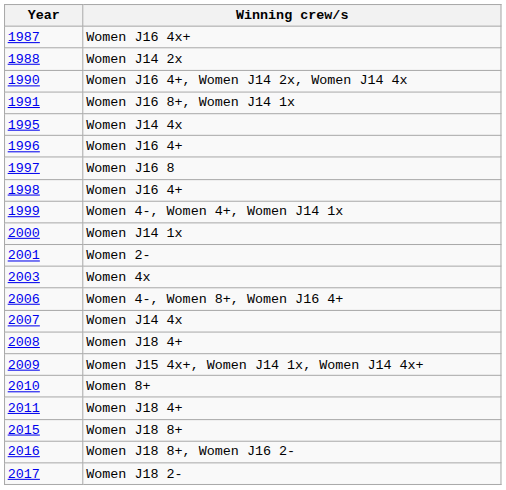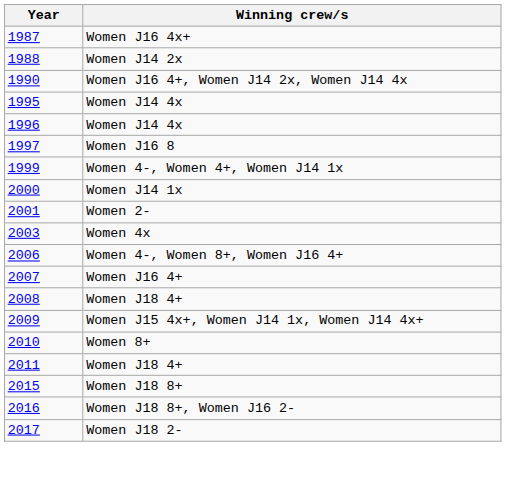- row: 1991 | Women J16 8+, Women J14 1x
1996 | Winning crew/s: Women J16 4+ -> Women J14 4x
- row: 1998 | Women J16 4+
2007 | Winning crew/s: Women J14 4x -> Women J16 4+
